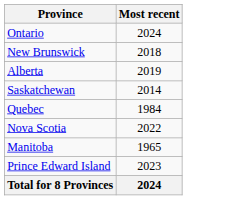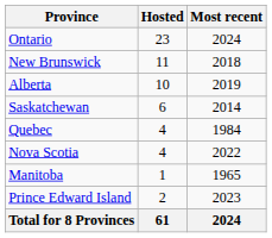+ column: Hosted | 23 | 11 | 10 | 6 | 4 | 4 | 1 | 2 | 61
